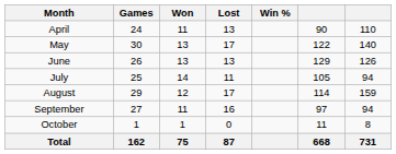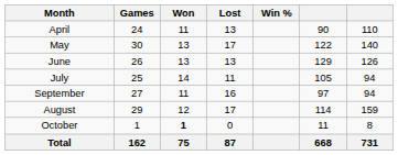rows swapped: August <-> September
October | Won: normal -> bold
